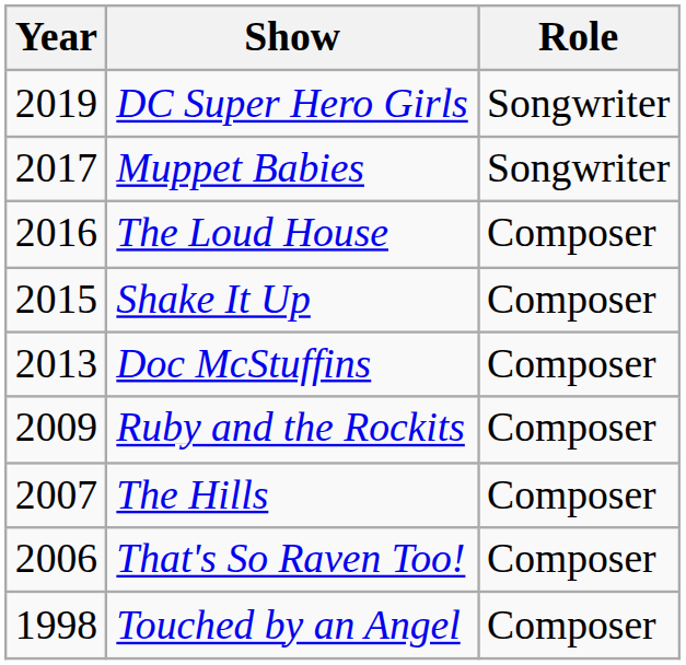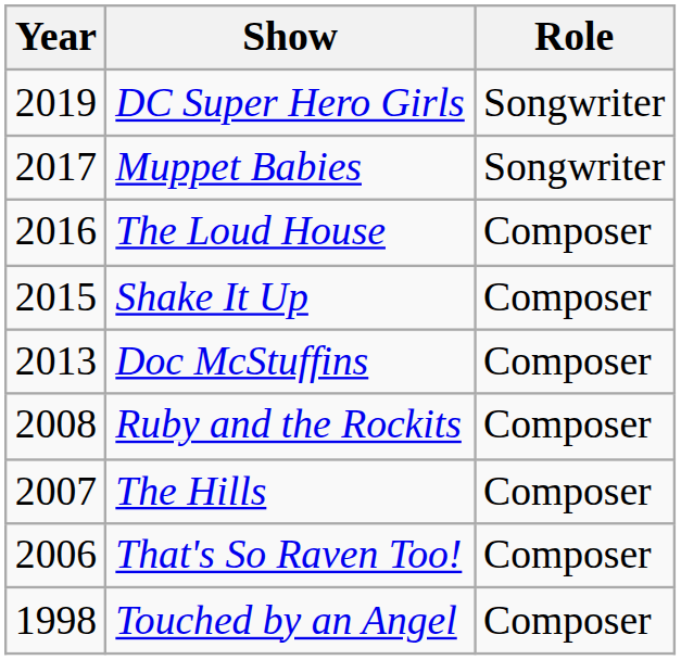Ruby and the Rockits | Year: 2009 -> 2008
